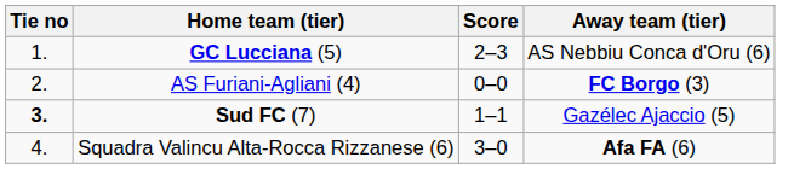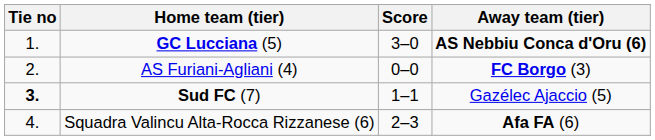GC Lucciana (5) | Score: 2–3 -> 3–0
GC Lucciana (5) | Away team (tier): normal -> bold
Squadra Valincu Alta-Rocca Rizzanese (6) | Score: 3–0 -> 2–3
